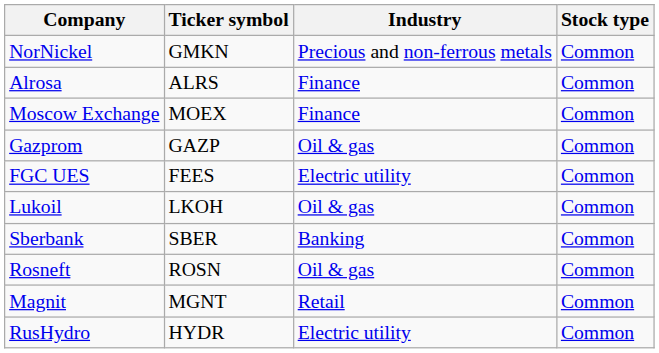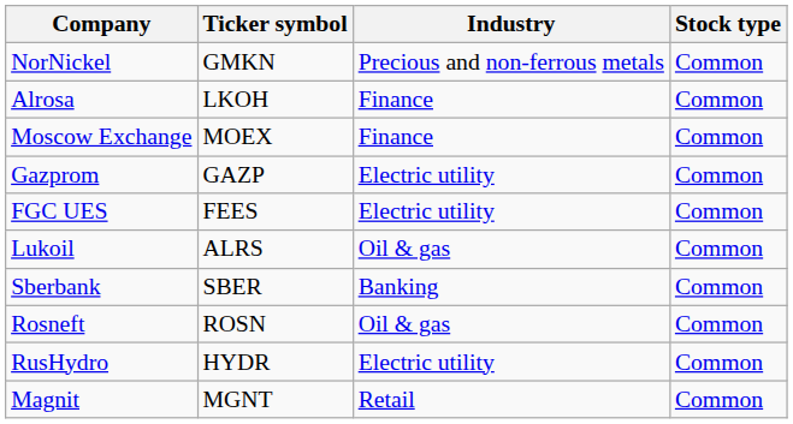Alrosa | Ticker symbol: ALRS -> LKOH
Gazprom | Industry: Oil & gas -> Electric utility
Lukoil | Ticker symbol: LKOH -> ALRS
rows swapped: Magnit <-> RusHydro
